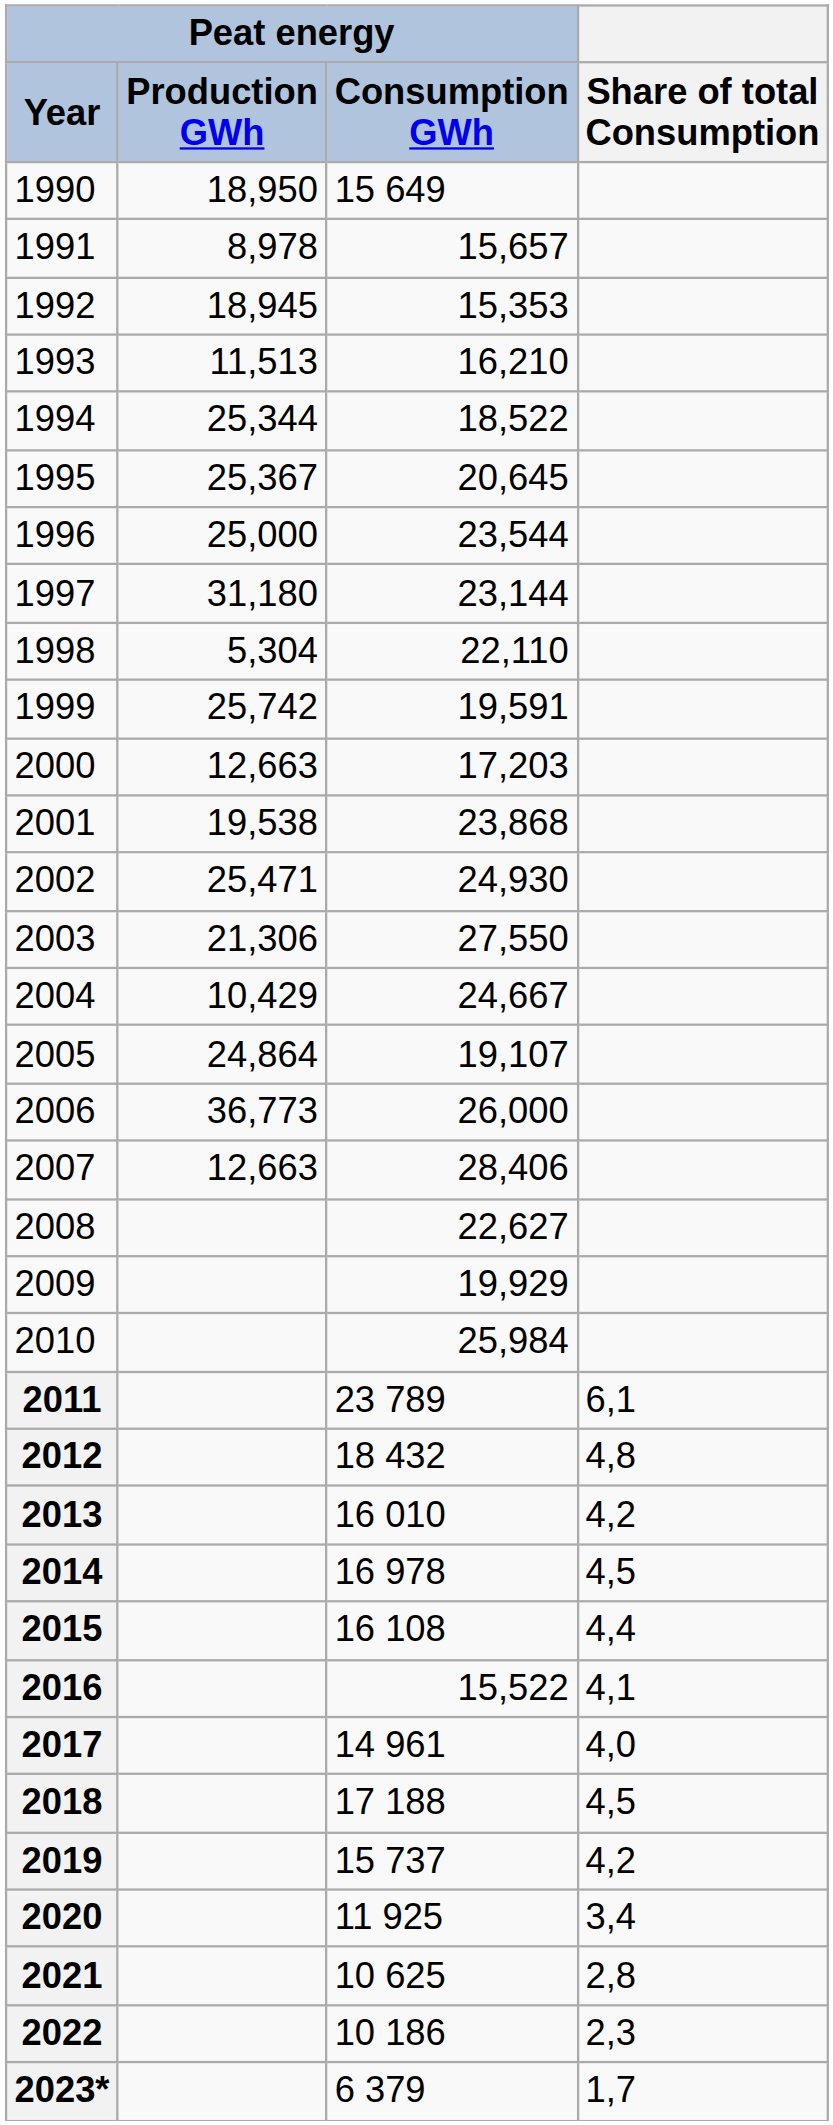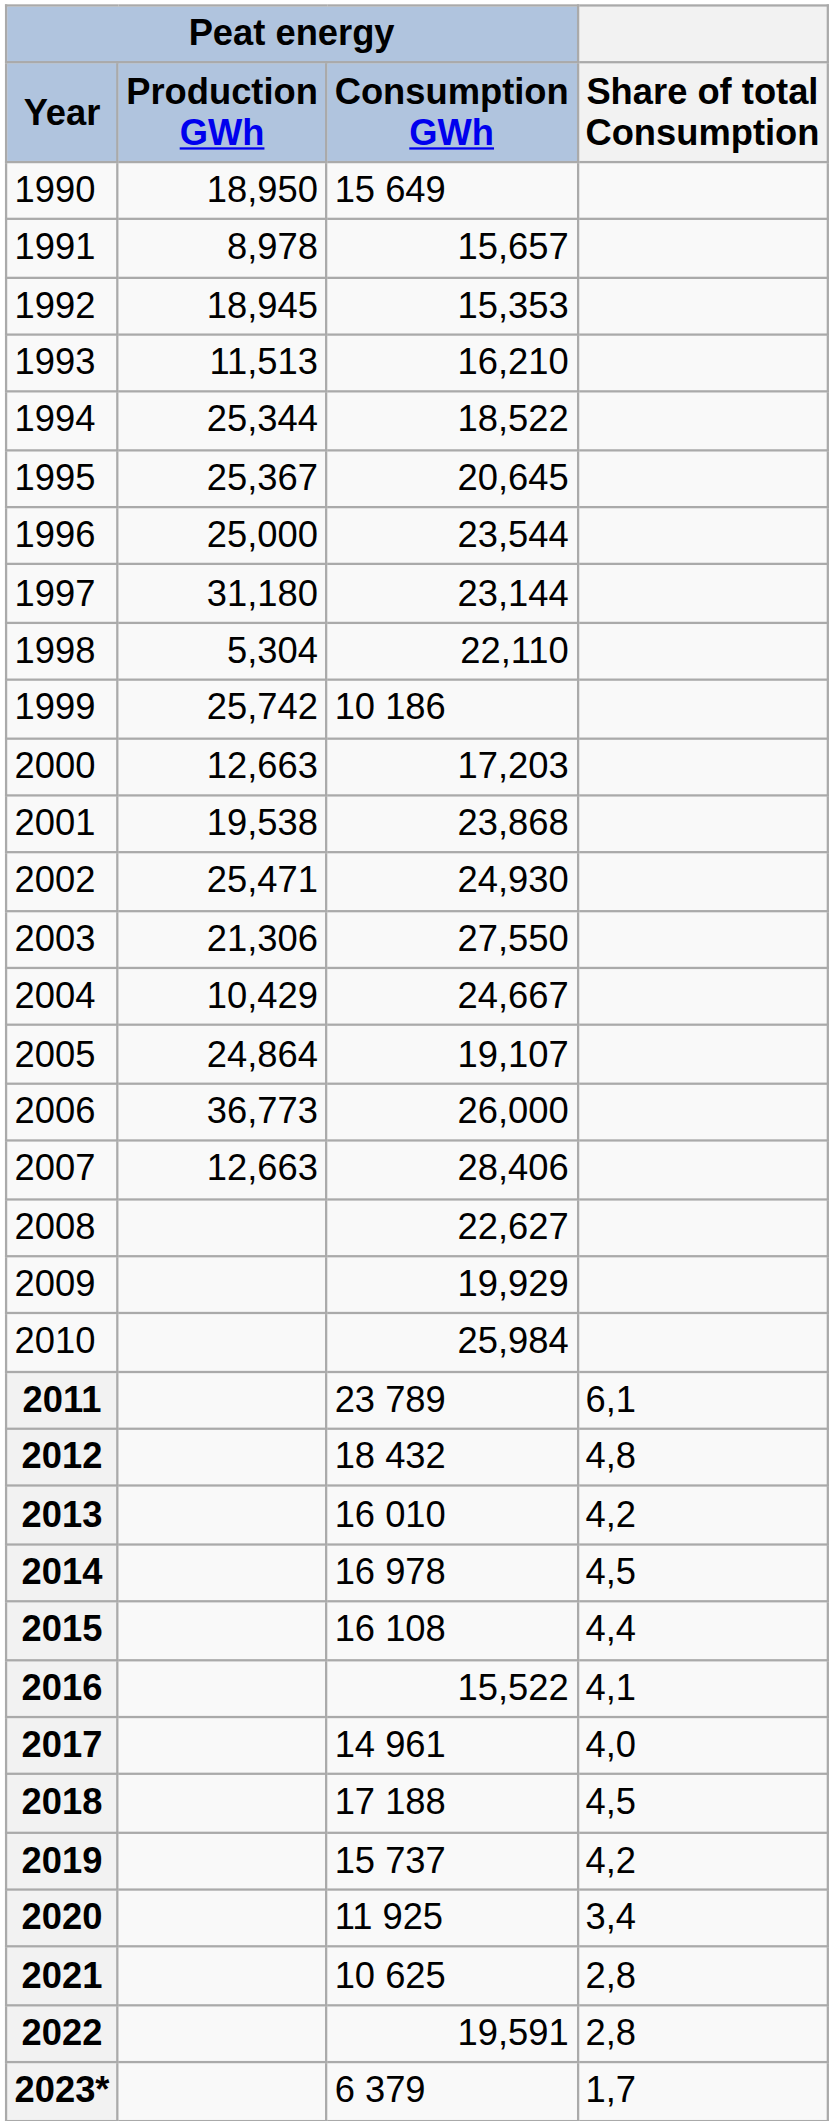1999 | Peat energy / Consumption GWh: 19,591 -> 10 186
2022 | Peat energy / Consumption GWh: 10 186 -> 19,591
2022 | Share of total Consumption: 2,3 -> 2,8
